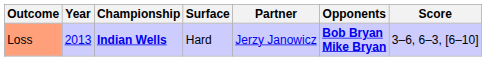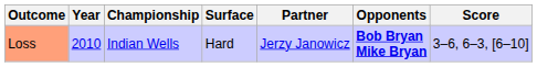Loss | Year: 2013 -> 2010
Loss | Championship: bold -> normal
